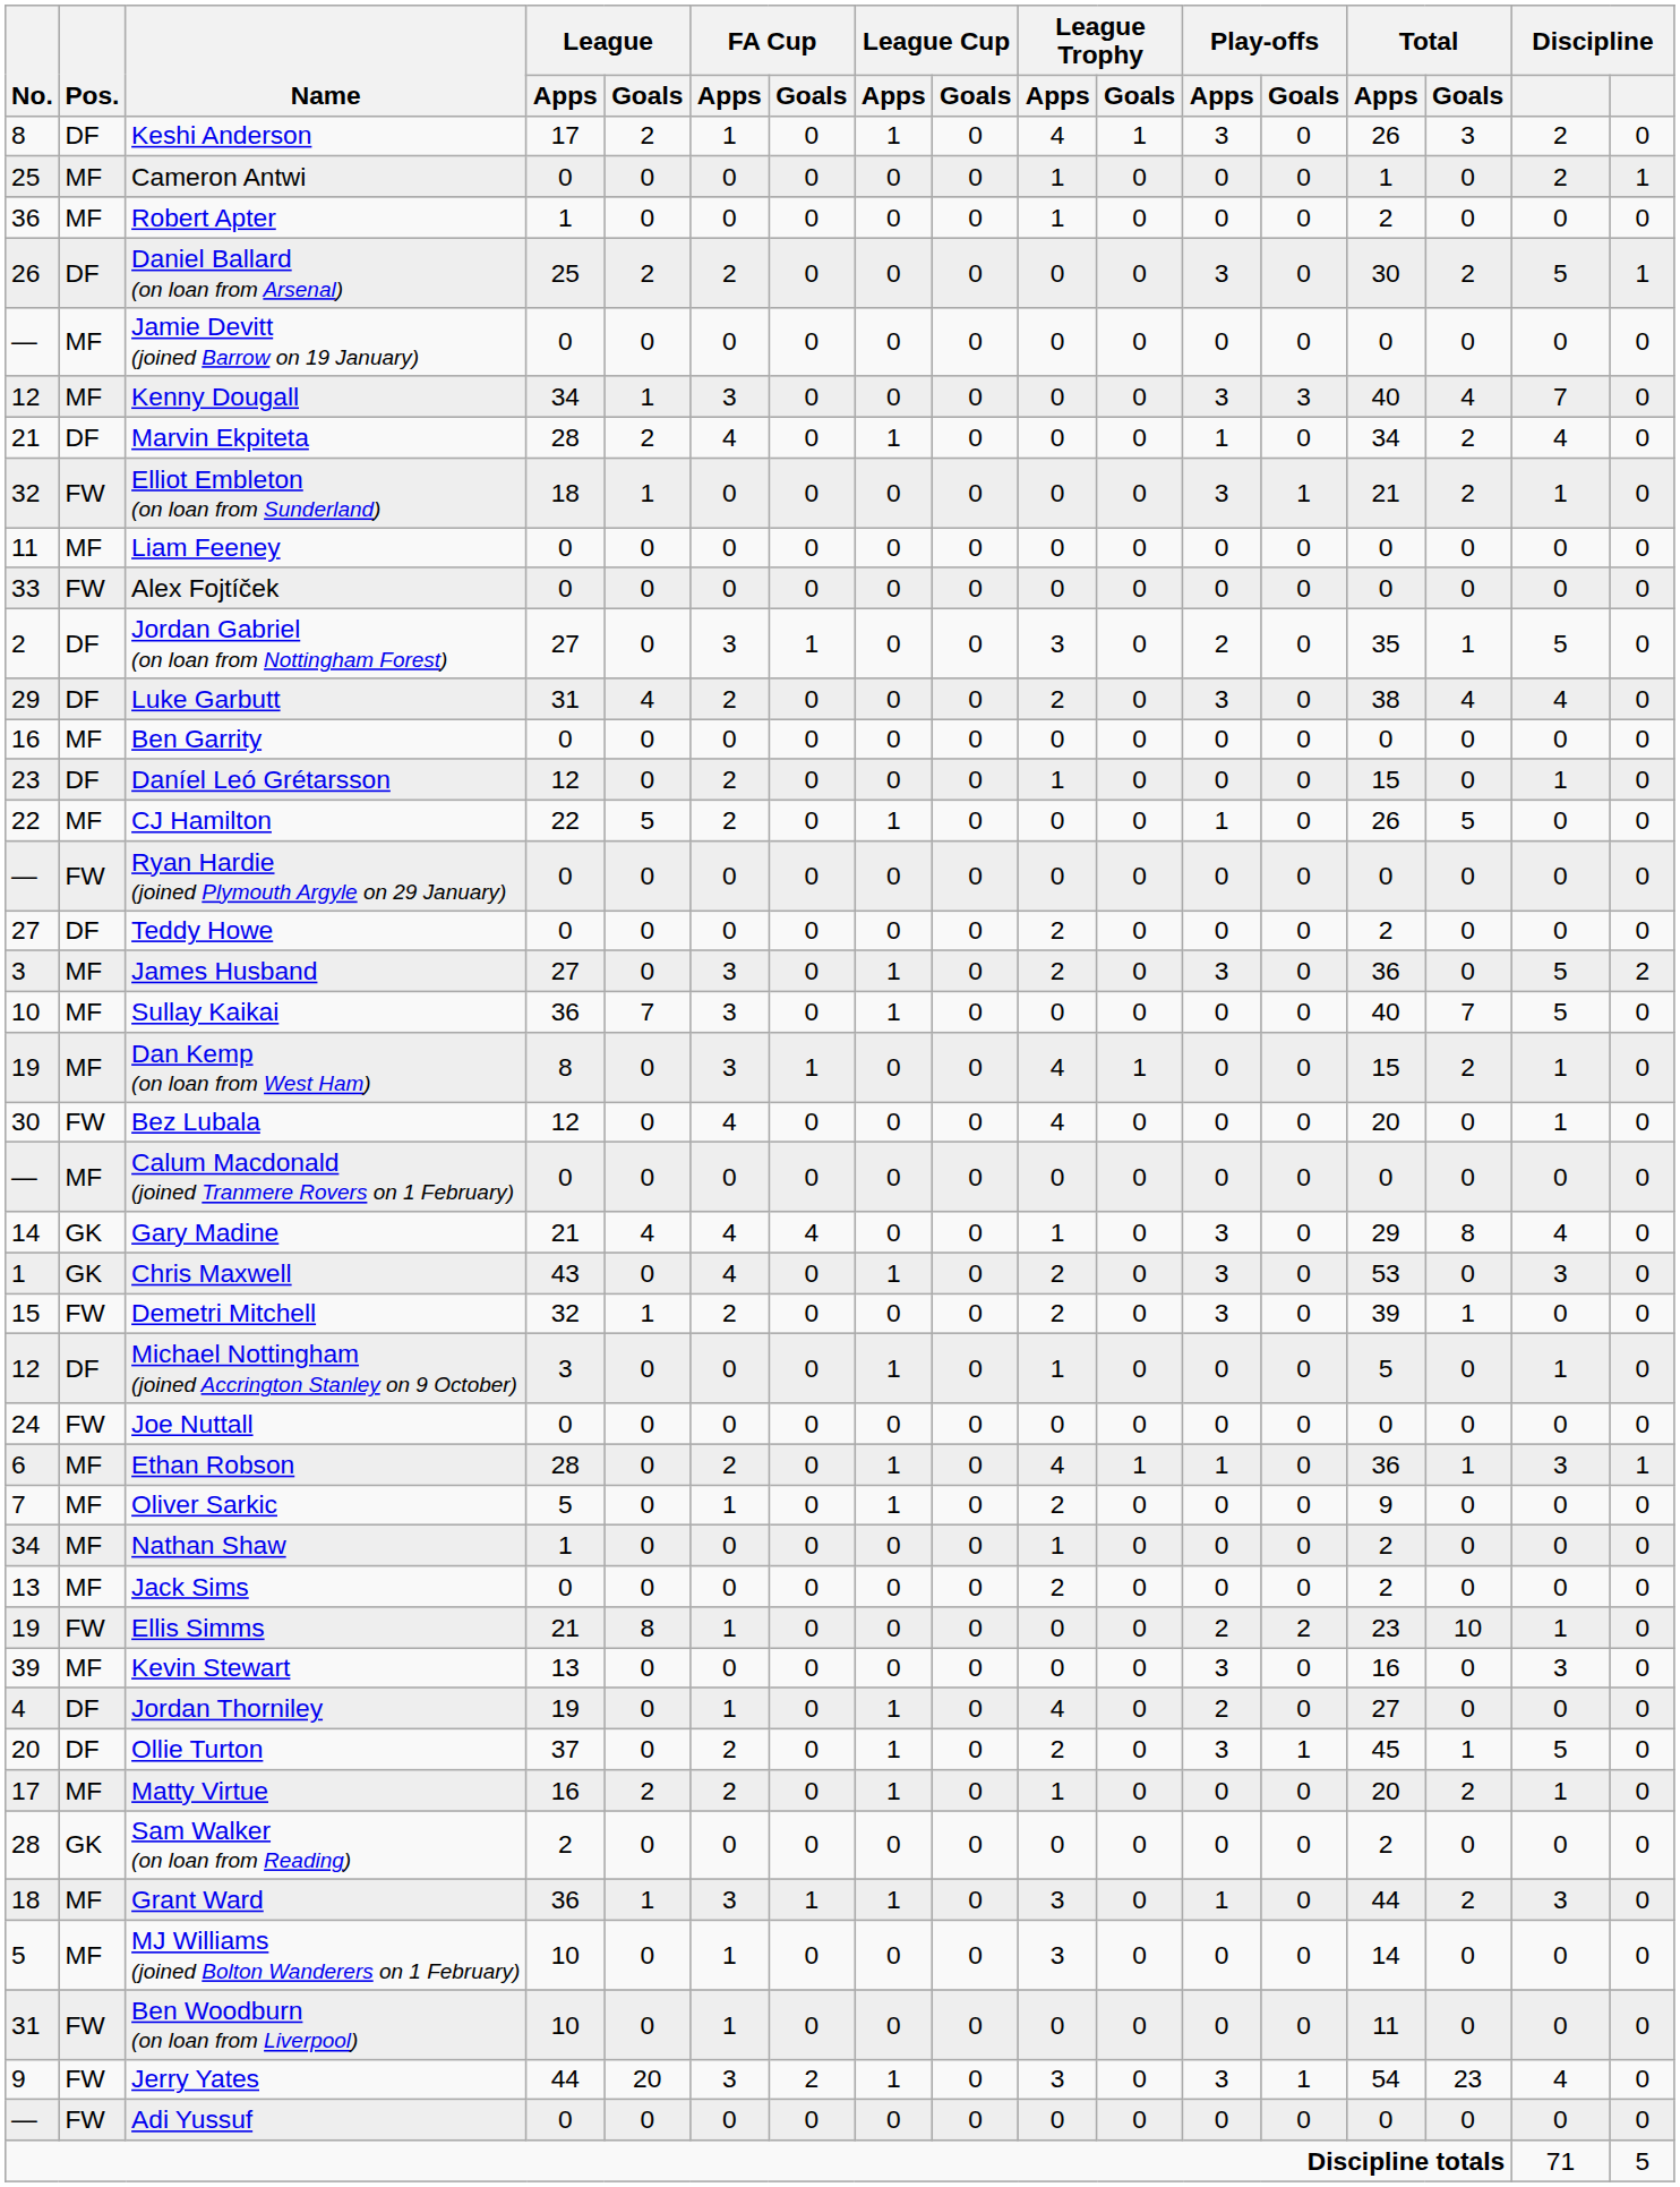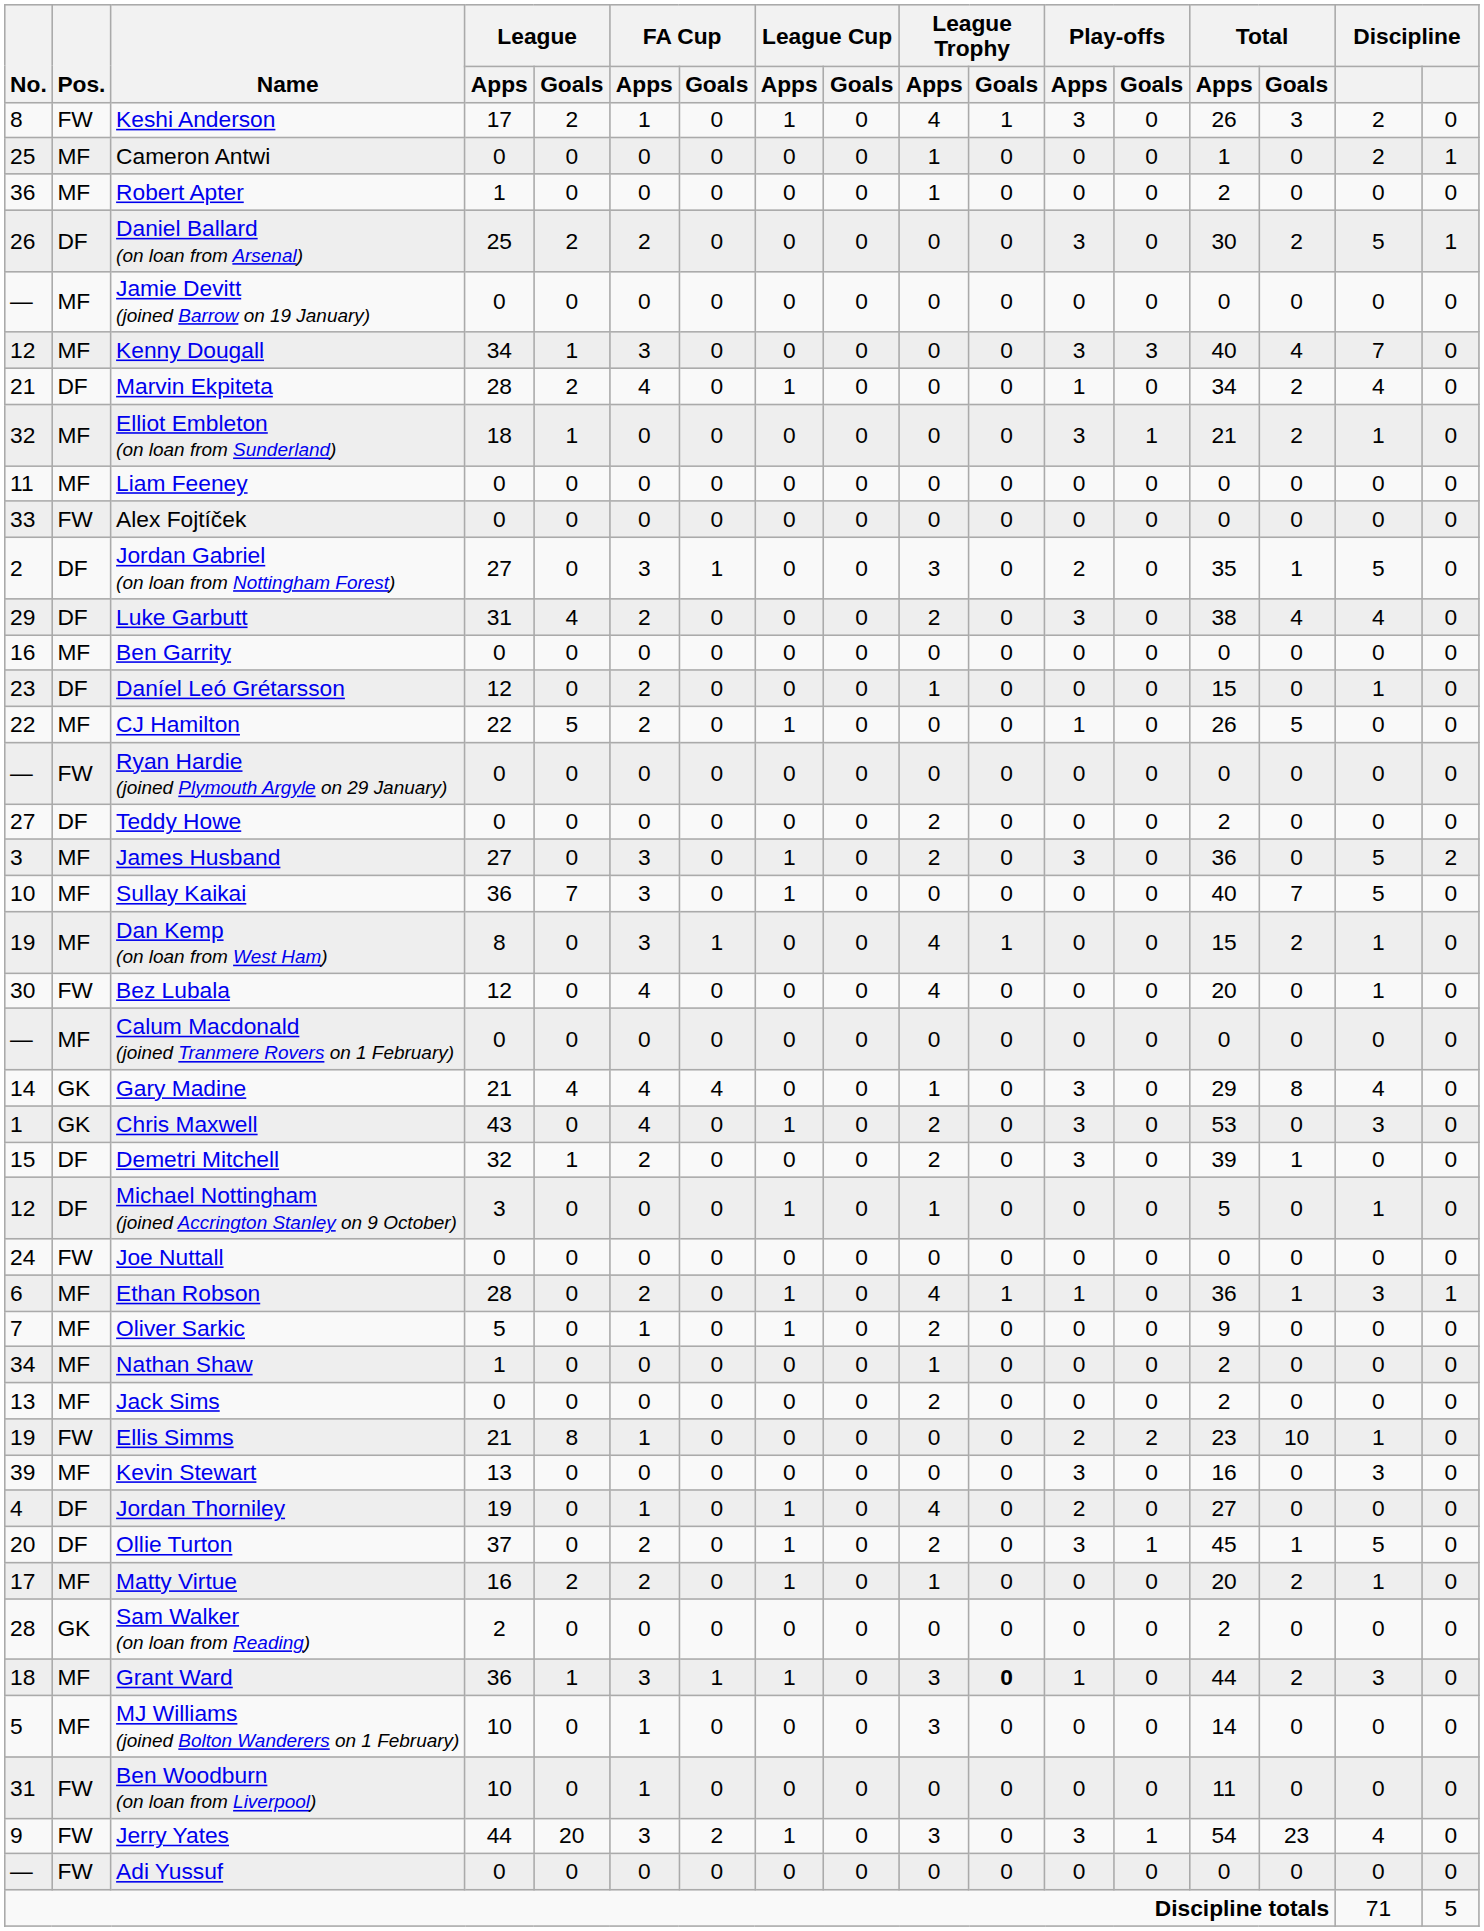Keshi Anderson | Pos.: DF -> FW
Elliot Embleton (on loan from Sunderland) | Pos.: FW -> MF
Demetri Mitchell | Pos.: FW -> DF
Grant Ward | League Trophy / Goals: normal -> bold
